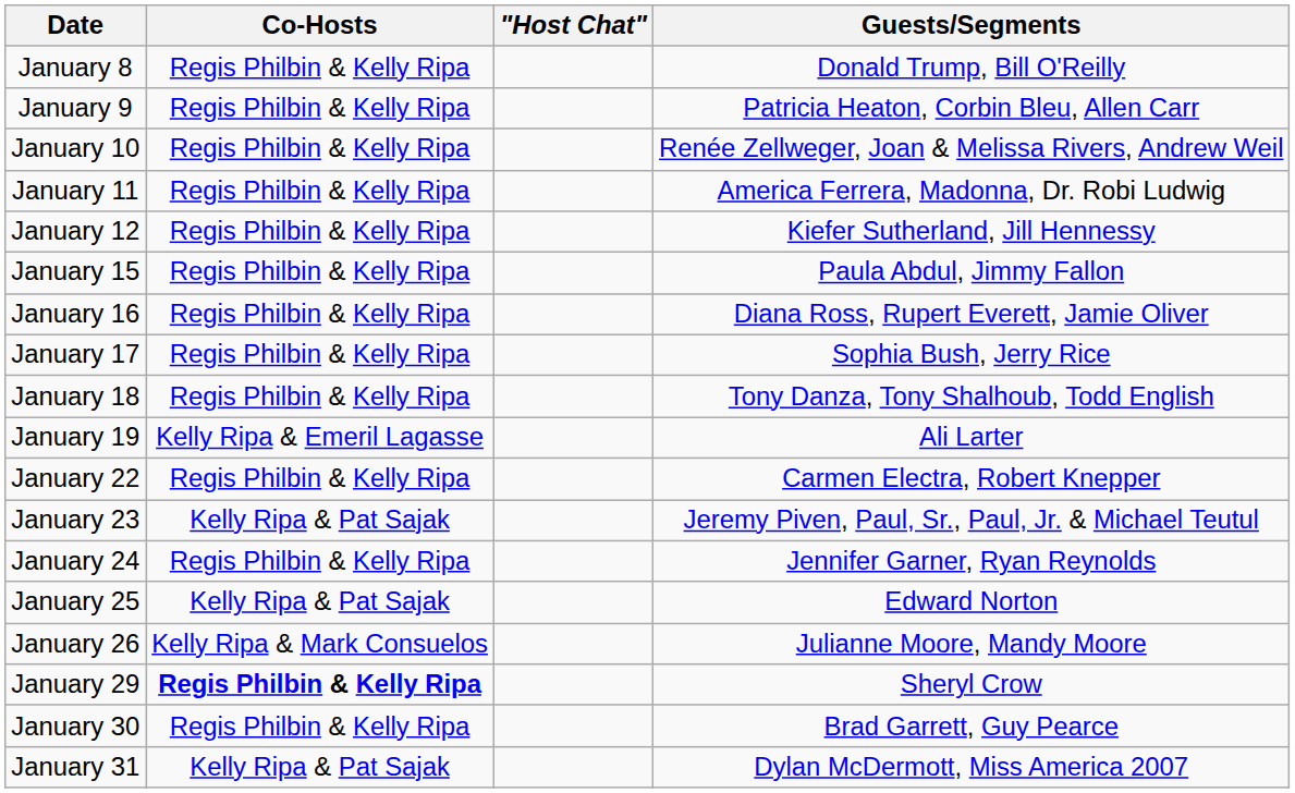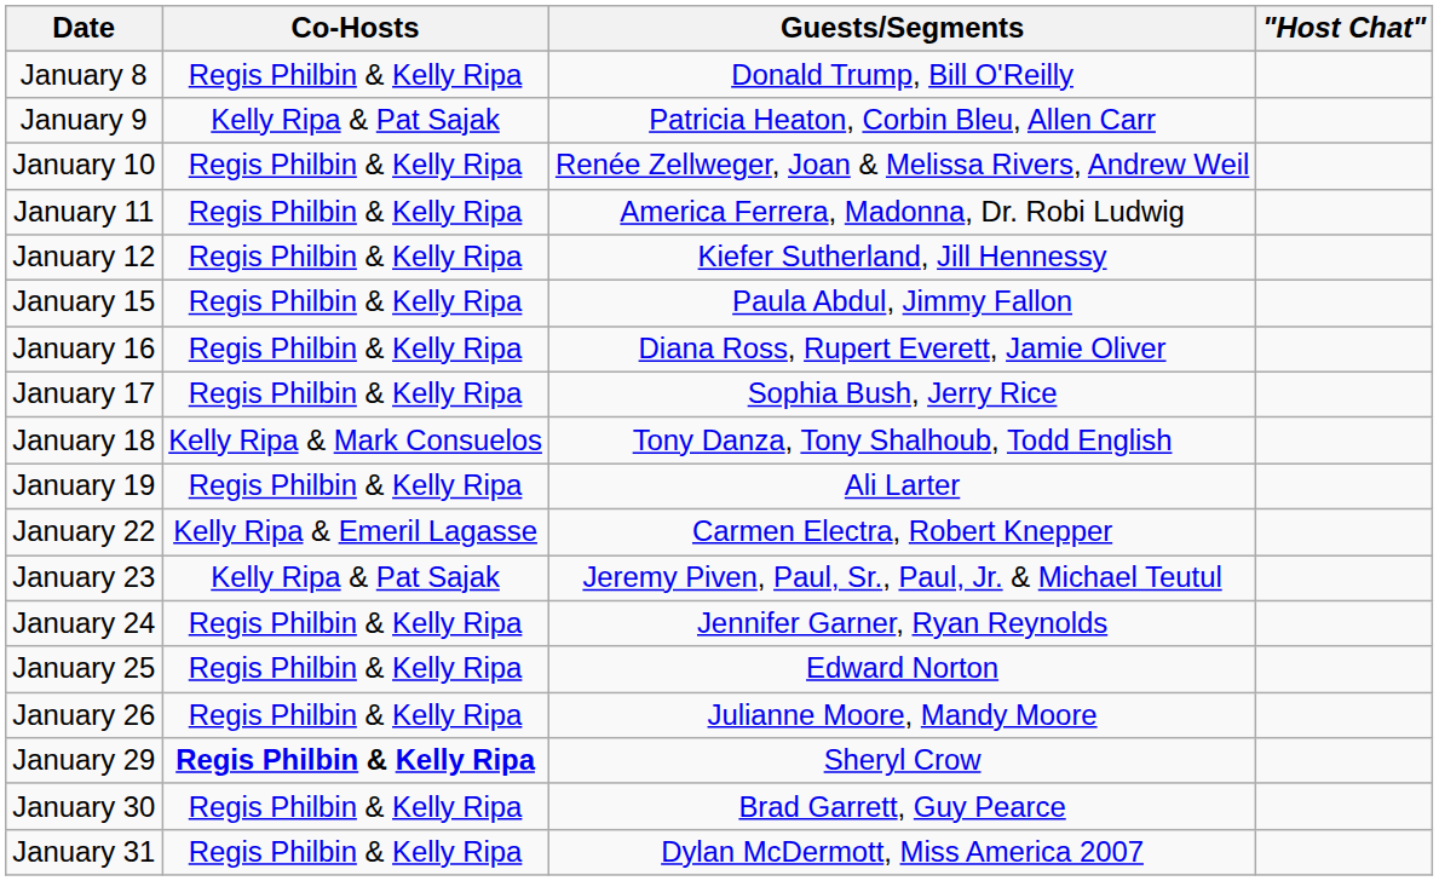columns swapped: "Host Chat" <-> Guests/Segments
January 9 | Co-Hosts: Regis Philbin & Kelly Ripa -> Kelly Ripa & Pat Sajak
January 18 | Co-Hosts: Regis Philbin & Kelly Ripa -> Kelly Ripa & Mark Consuelos
January 19 | Co-Hosts: Kelly Ripa & Emeril Lagasse -> Regis Philbin & Kelly Ripa
January 22 | Co-Hosts: Regis Philbin & Kelly Ripa -> Kelly Ripa & Emeril Lagasse
January 25 | Co-Hosts: Kelly Ripa & Pat Sajak -> Regis Philbin & Kelly Ripa
January 26 | Co-Hosts: Kelly Ripa & Mark Consuelos -> Regis Philbin & Kelly Ripa
January 31 | Co-Hosts: Kelly Ripa & Pat Sajak -> Regis Philbin & Kelly Ripa
